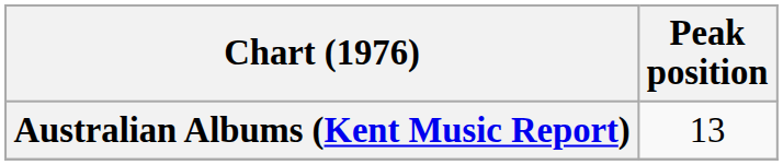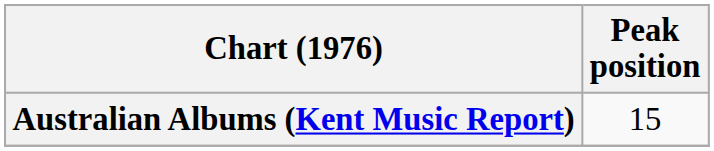Australian Albums (Kent Music Report) | Peak position: 13 -> 15
